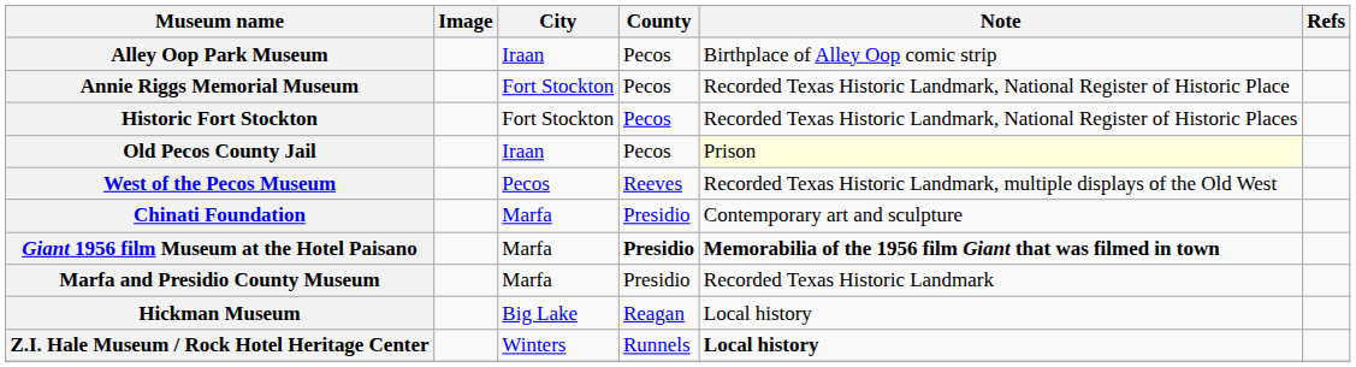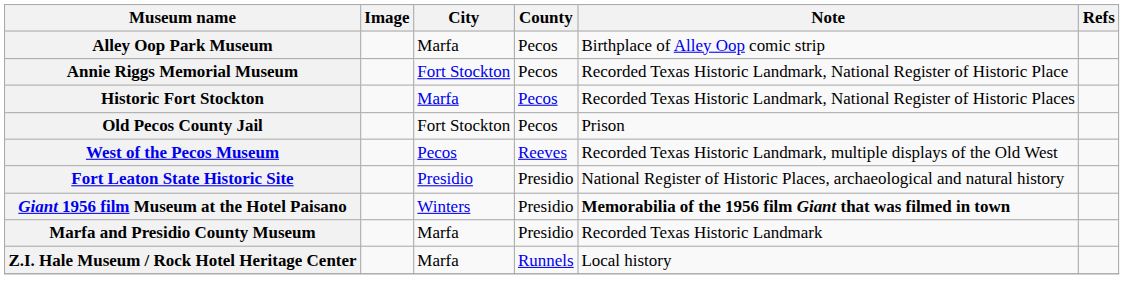Alley Oop Park Museum | City: Iraan -> Marfa
Historic Fort Stockton | City: Fort Stockton -> Marfa
Old Pecos County Jail | City: Iraan -> Fort Stockton
Old Pecos County Jail | Note: lightyellow background -> no background
- row: Chinati Foundation | Marfa | Presidio | Contemporary art and sculpture
+ row: Fort Leaton State Historic Site | Presidio | Presidio | National Register of Historic Places, archaeological and natural history
Giant 1956 film Museum at the Hotel Paisano | City: Marfa -> Winters
Giant 1956 film Museum at the Hotel Paisano | County: bold -> normal
- row: Hickman Museum | Big Lake | Reagan | Local history
Z.I. Hale Museum / Rock Hotel Heritage Center | City: Winters -> Marfa
Z.I. Hale Museum / Rock Hotel Heritage Center | Note: bold -> normal
